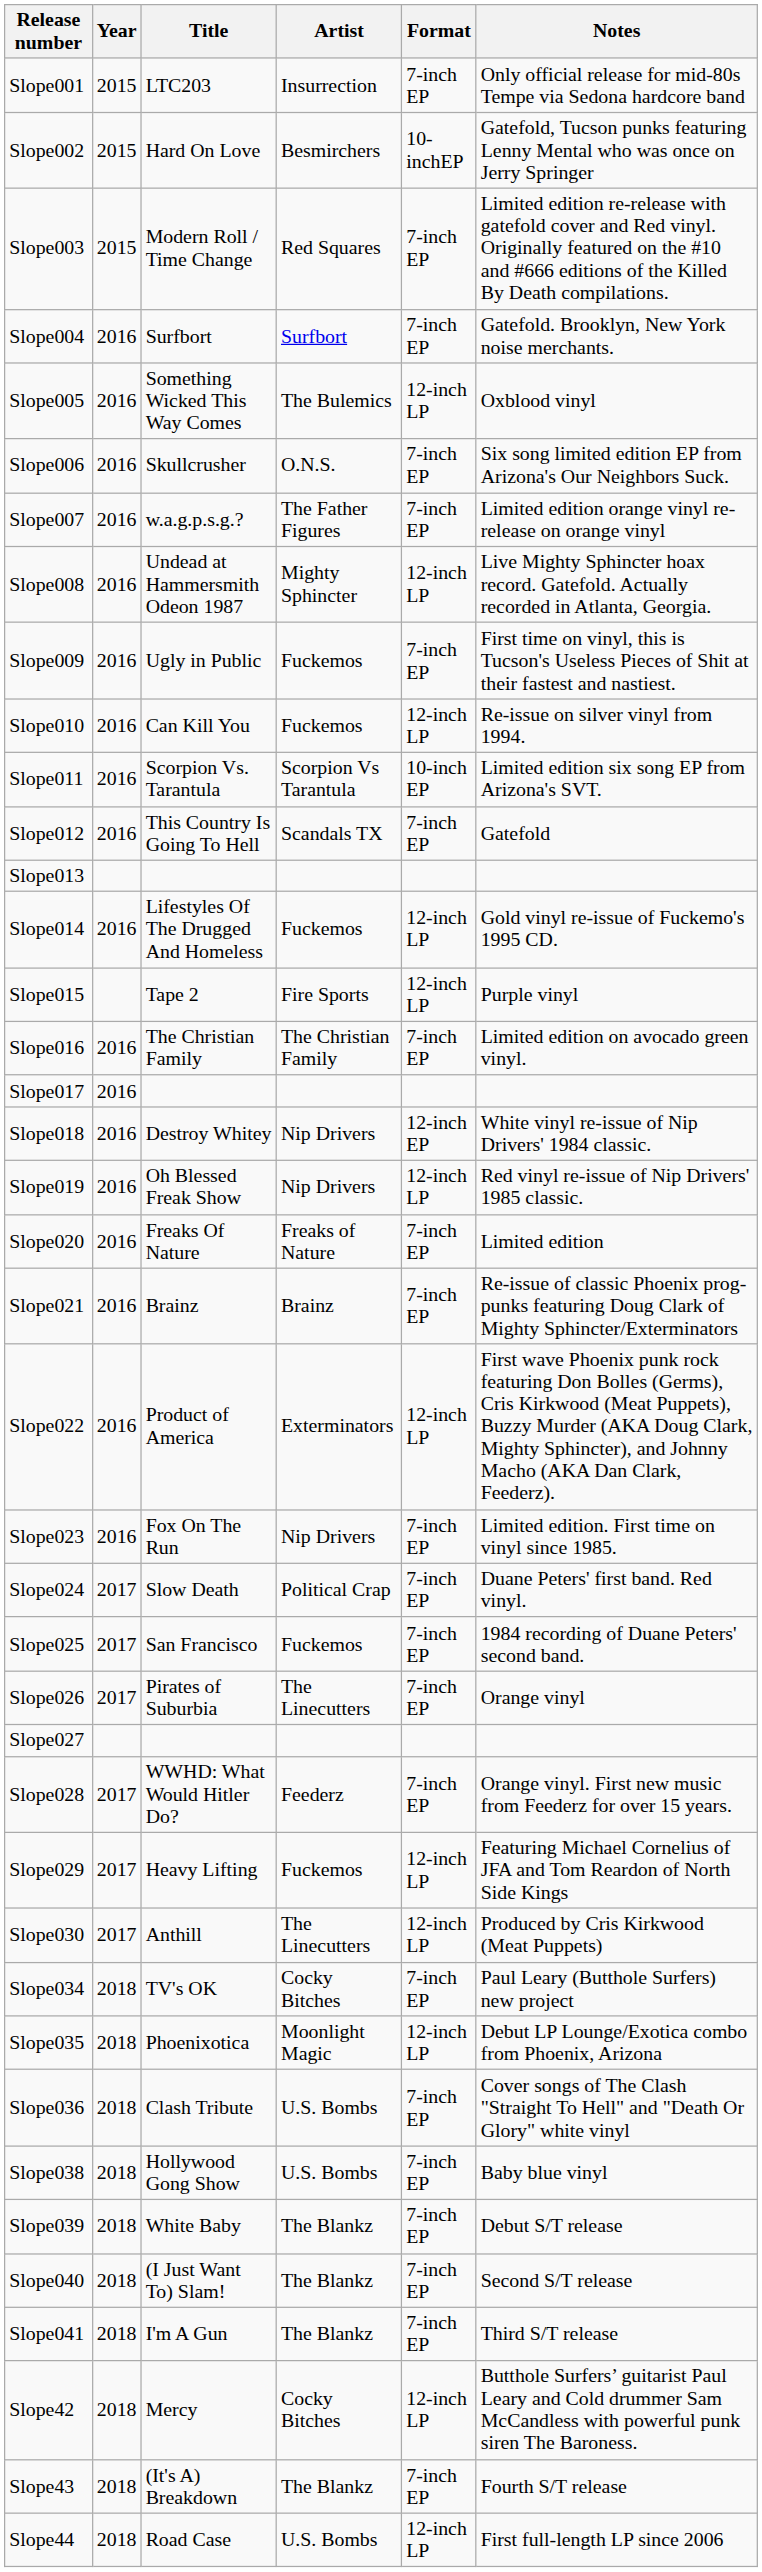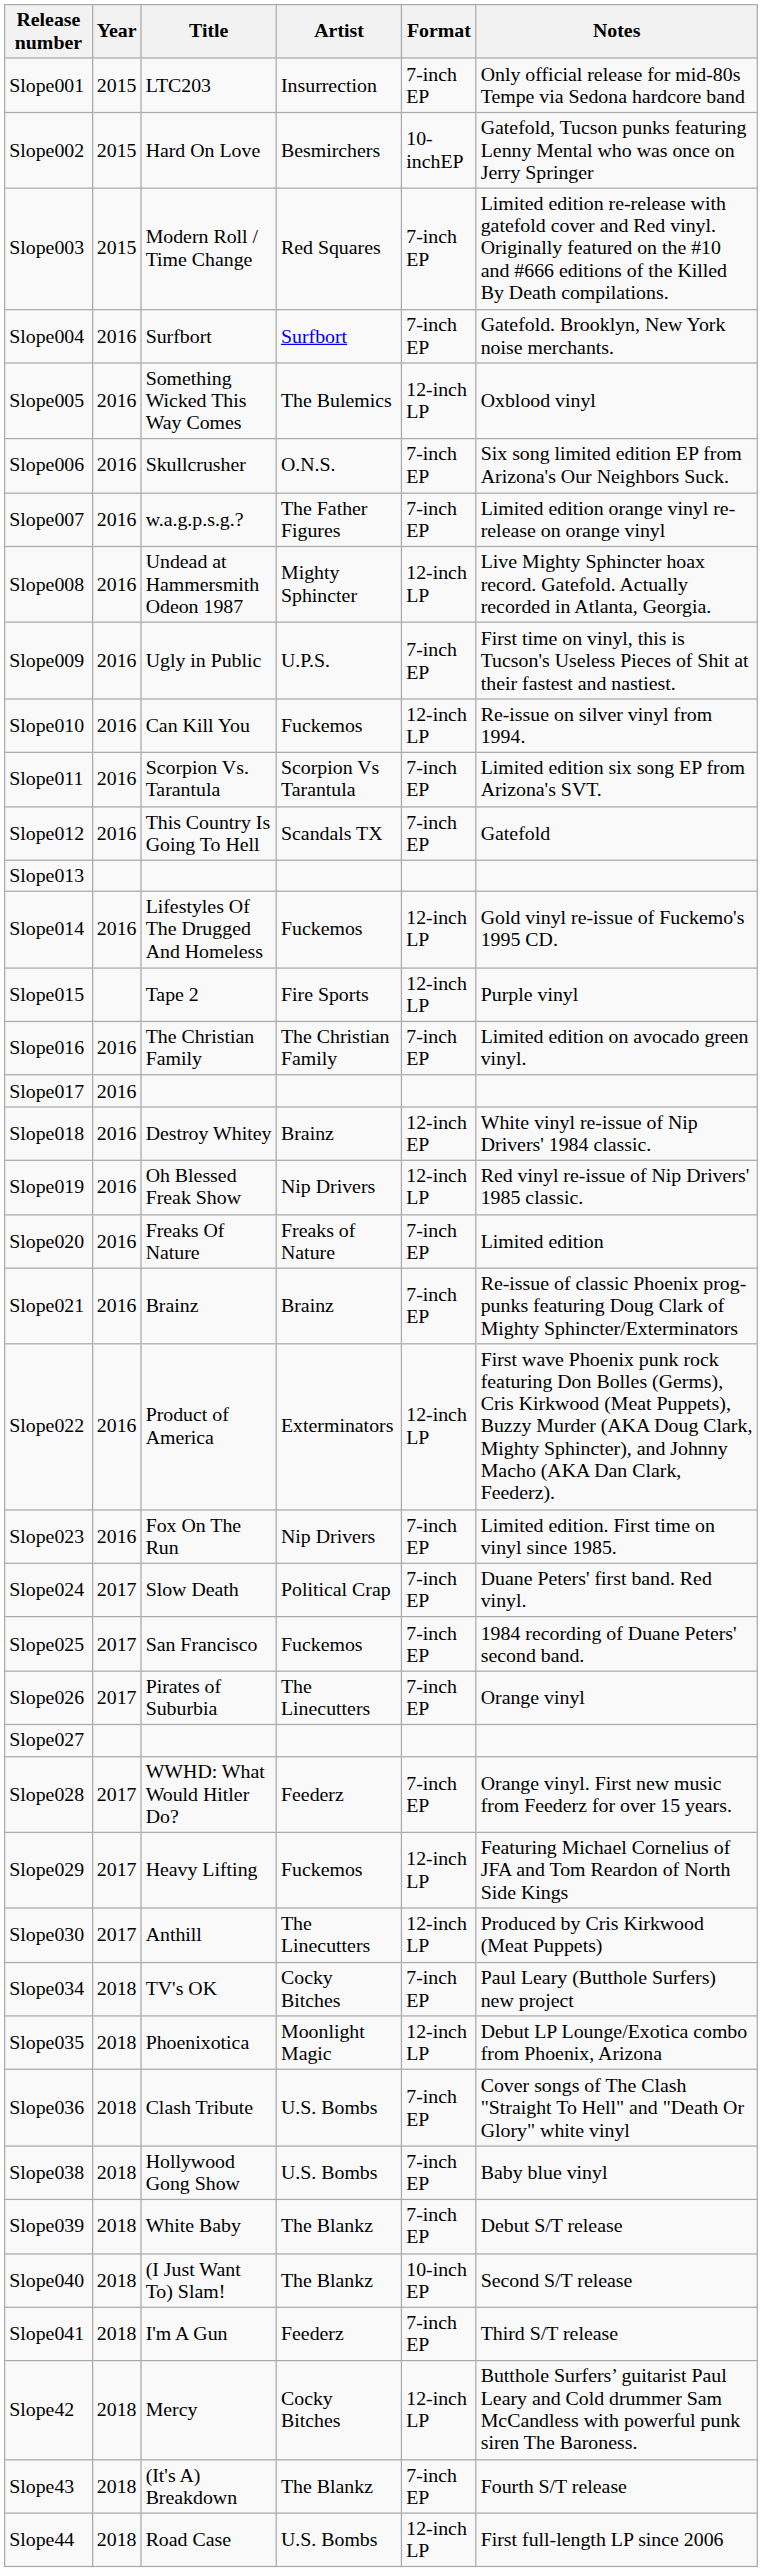Slope009 | Artist: Fuckemos -> U.P.S.
Slope011 | Format: 10-inch EP -> 7-inch EP
Slope018 | Artist: Nip Drivers -> Brainz
Slope040 | Format: 7-inch EP -> 10-inch EP
Slope041 | Artist: The Blankz -> Feederz
